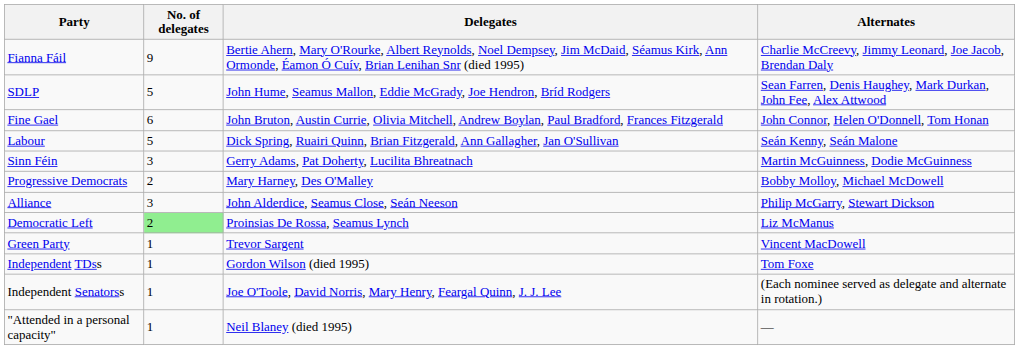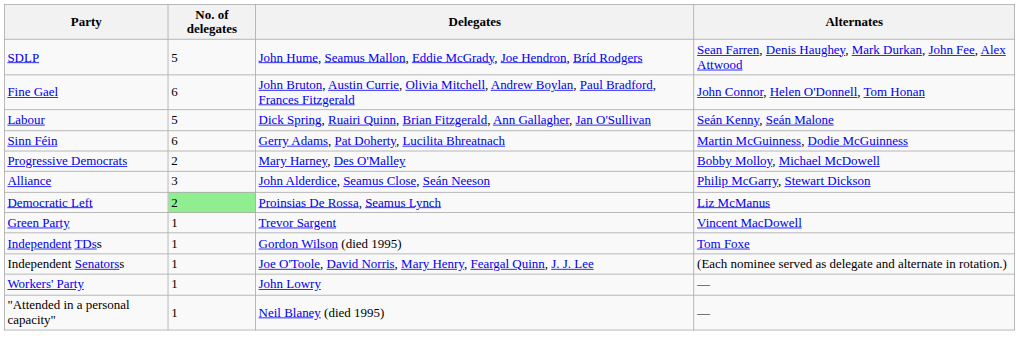- row: Fianna Fáil | 9 | Bertie Ahern, Mary O'Rourke, Albert Reynolds, Noel Dempsey, Jim McDaid, Séamus Kirk, Ann Ormonde, Éamon Ó Cuív, Brian Lenihan Snr (died 1995) | Charlie McCreevy, Jimmy Leonard, Joe Jacob, Brendan Daly
Sinn Féin | No. of delegates: 3 -> 6
+ row: Workers' Party | 1 | John Lowry | —
